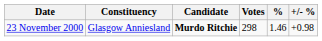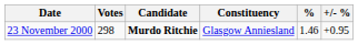columns swapped: Constituency <-> Votes
23 November 2000 | +/- %: +0.98 -> +0.95
